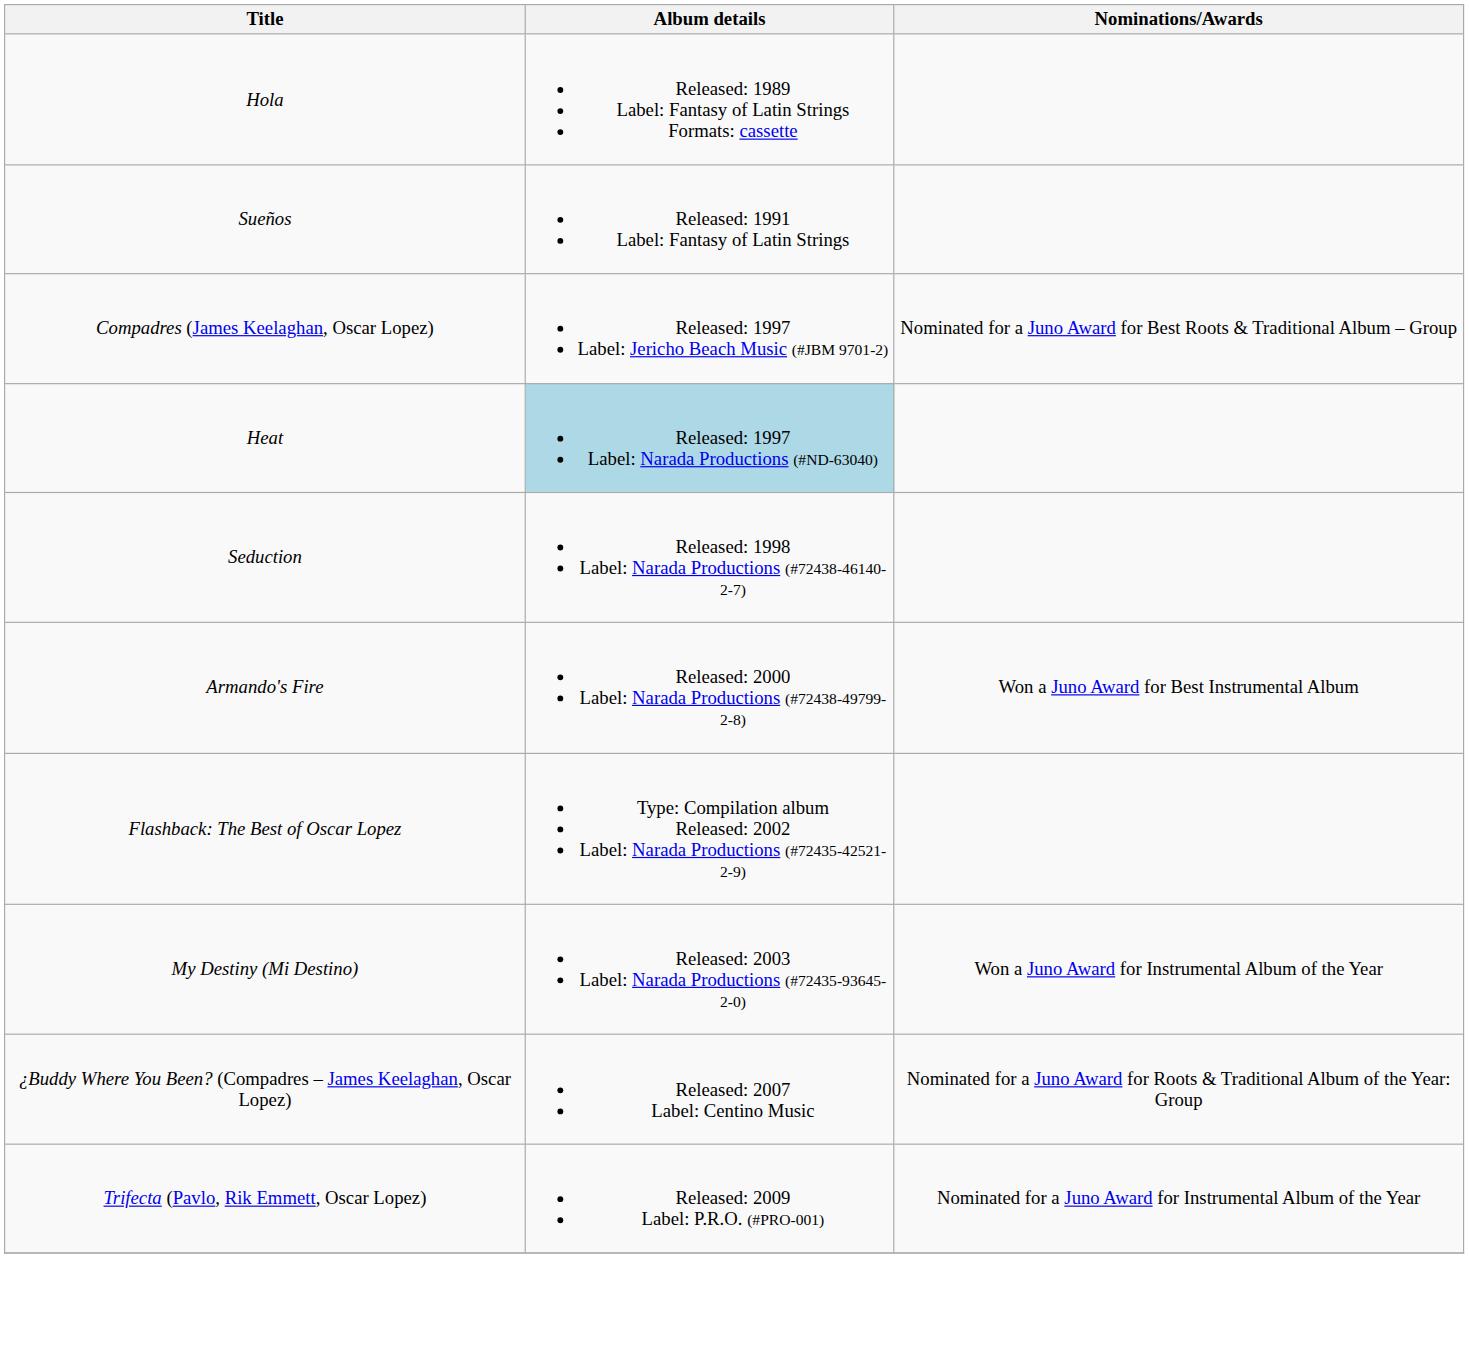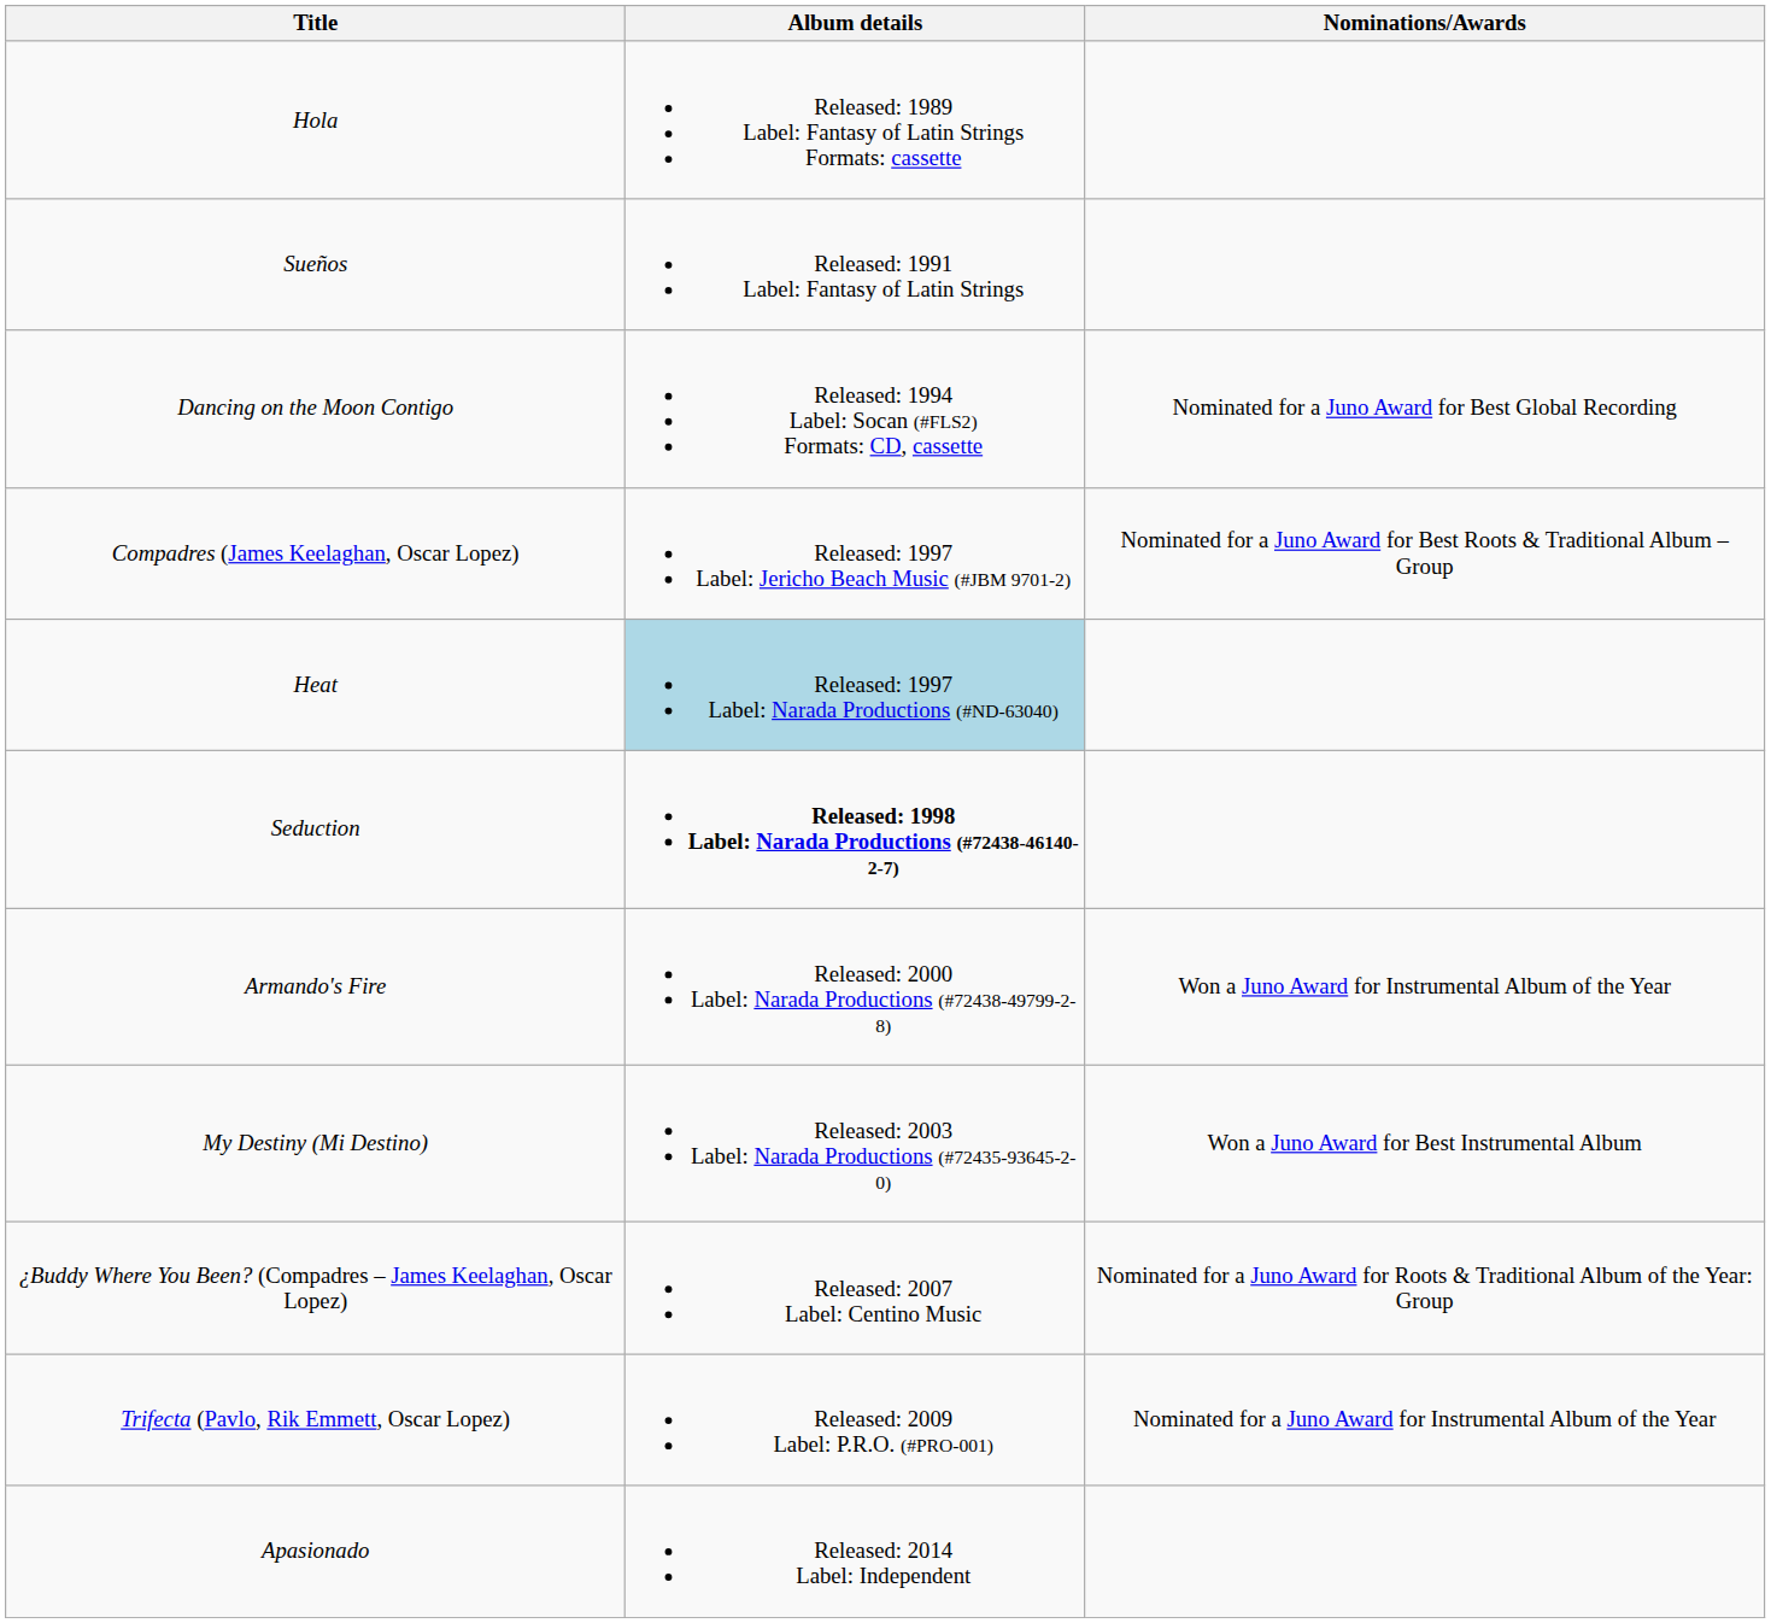+ row: Dancing on the Moon Contigo | Released: 1994 Label: Socan (#FLS2) Formats: CD, cassette | Nominated for a Juno Award for Best Global Recording
Seduction | Album details: normal -> bold
Armando's Fire | Nominations/Awards: Won a Juno Award for Best Instrumental Album -> Won a Juno Award for Instrumental Album of the Year
- row: Flashback: The Best of Oscar Lopez | Type: Compilation album Released: 2002 Label: Narada Productions (#72435-42521-2-9)
My Destiny (Mi Destino) | Nominations/Awards: Won a Juno Award for Instrumental Album of the Year -> Won a Juno Award for Best Instrumental Album
+ row: Apasionado | Released: 2014 Label: Independent
